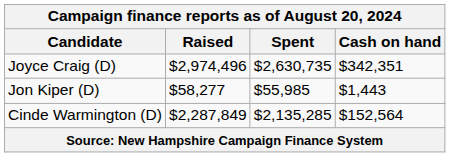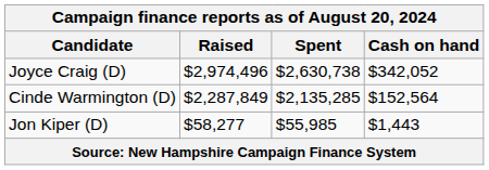Joyce Craig (D) | Spent: $2,630,735 -> $2,630,738
Joyce Craig (D) | Cash on hand: $342,351 -> $342,052
rows swapped: Cinde Warmington (D) <-> Jon Kiper (D)
